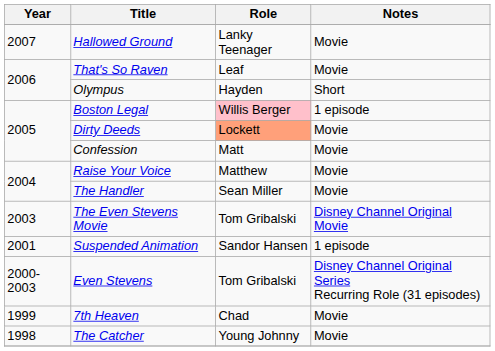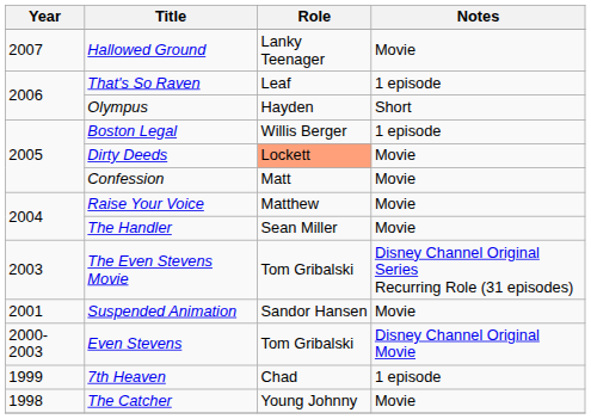That's So Raven | Notes: Movie -> 1 episode
Boston Legal | Role: pink background -> no background
The Even Stevens Movie | Notes: Disney Channel Original Movie -> Disney Channel Original Series Recurring Role (31 episodes)
Suspended Animation | Notes: 1 episode -> Movie
Even Stevens | Notes: Disney Channel Original Series Recurring Role (31 episodes) -> Disney Channel Original Movie
7th Heaven | Notes: Movie -> 1 episode
